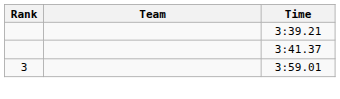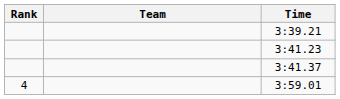+ row: 3:41.23
3:59.01 | Rank: 3 -> 4
